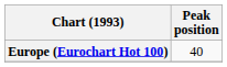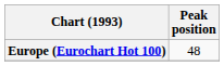Europe (Eurochart Hot 100) | Peak position: 40 -> 48
